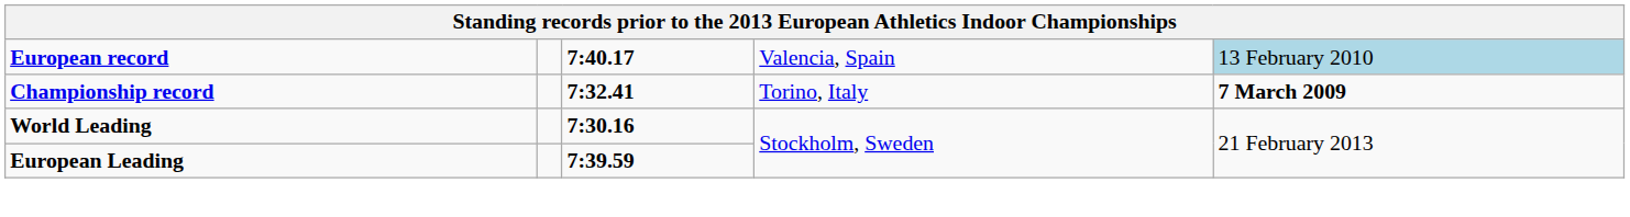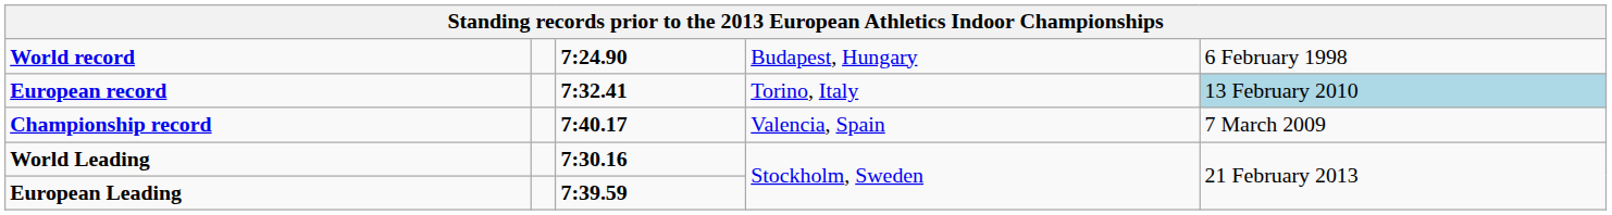+ row: World record | 7:24.90 | Budapest, Hungary | 6 February 1998
European record | column 3: 7:40.17 -> 7:32.41
European record | column 4: Valencia, Spain -> Torino, Italy
Championship record | column 3: 7:32.41 -> 7:40.17
Championship record | column 4: Torino, Italy -> Valencia, Spain
Championship record | column 5: bold -> normal
